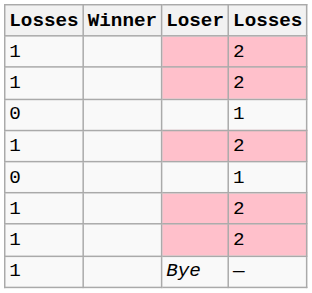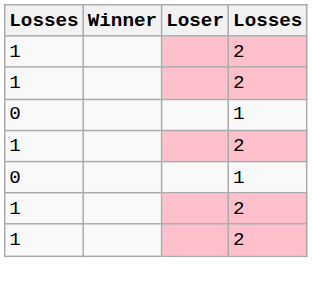- row: 1 | Bye | —
